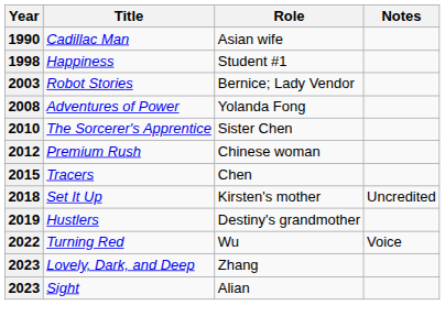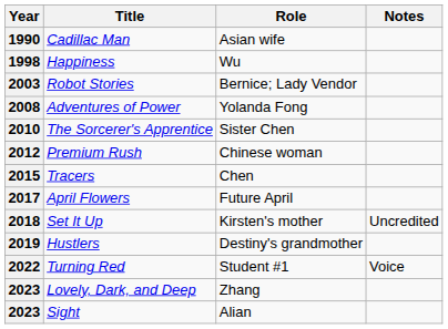1998 | Role: Student #1 -> Wu
+ row: 2017 | April Flowers | Future April
2022 | Role: Wu -> Student #1
